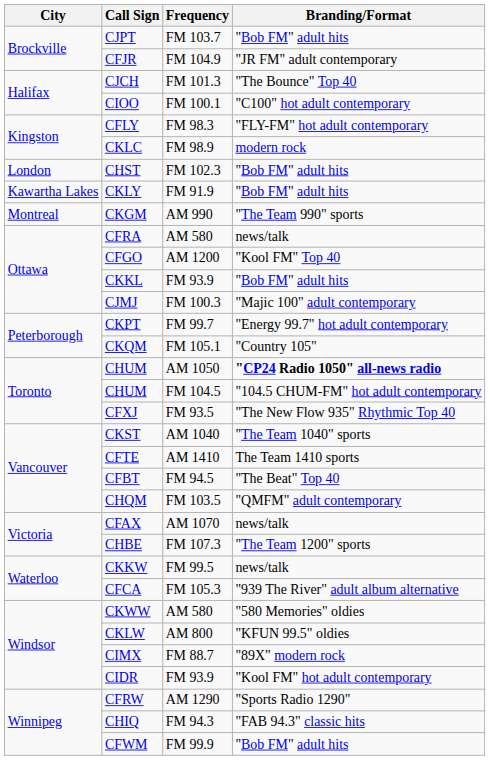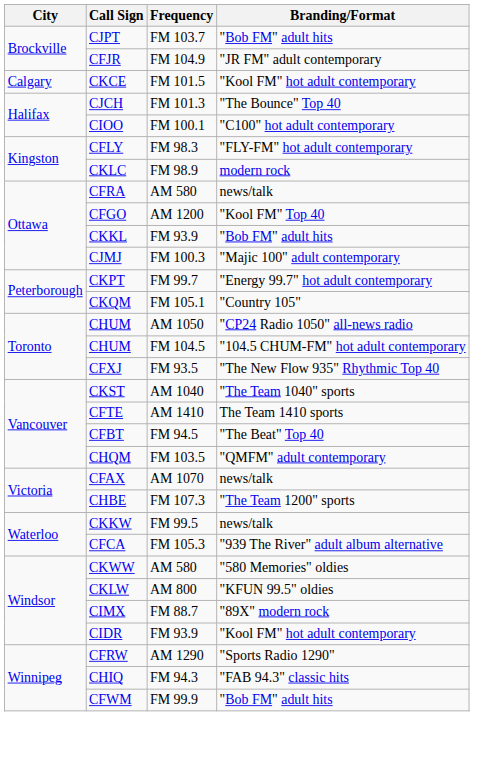+ row: Calgary | CKCE | FM 101.5 | "Kool FM" hot adult contemporary
- row: London | CHST | FM 102.3 | "Bob FM" adult hits
- row: Kawartha Lakes | CKLY | FM 91.9 | "Bob FM" adult hits
- row: Montreal | CKGM | AM 990 | "The Team 990" sports
CHUM / AM 1050 | Branding/Format: bold -> normal
